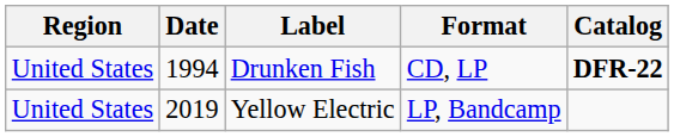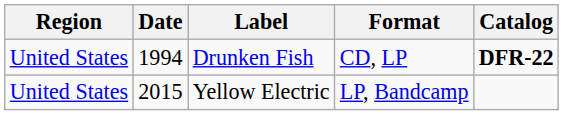Yellow Electric | Date: 2019 -> 2015
